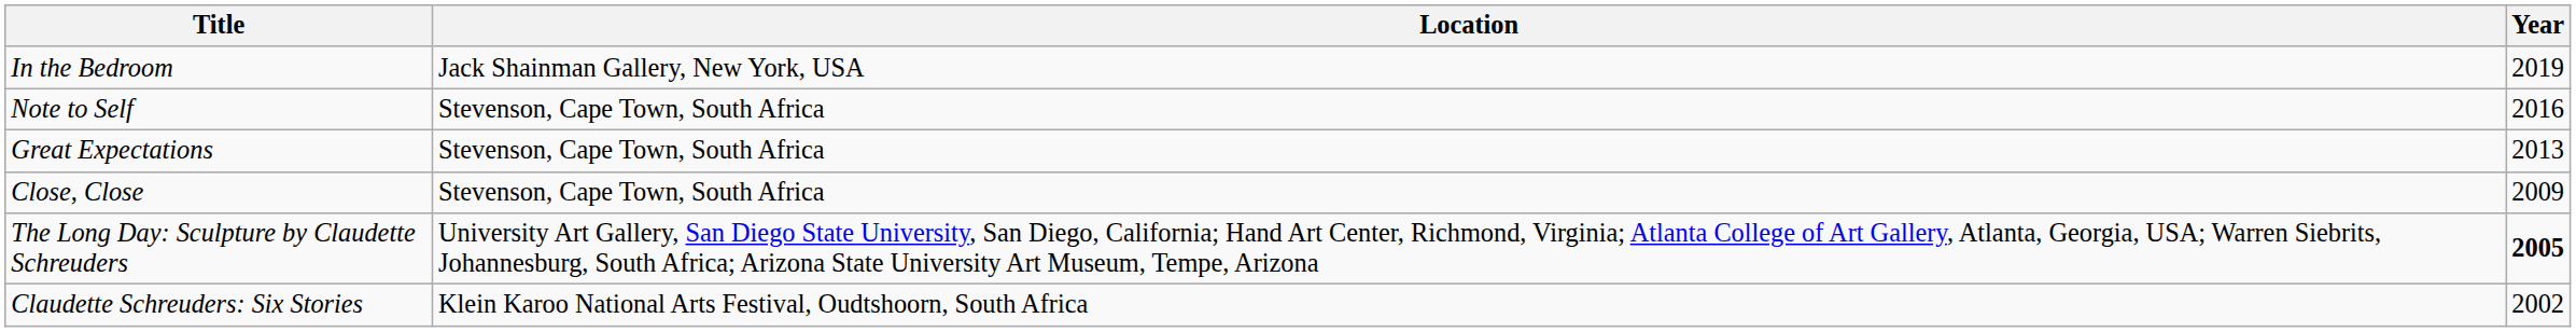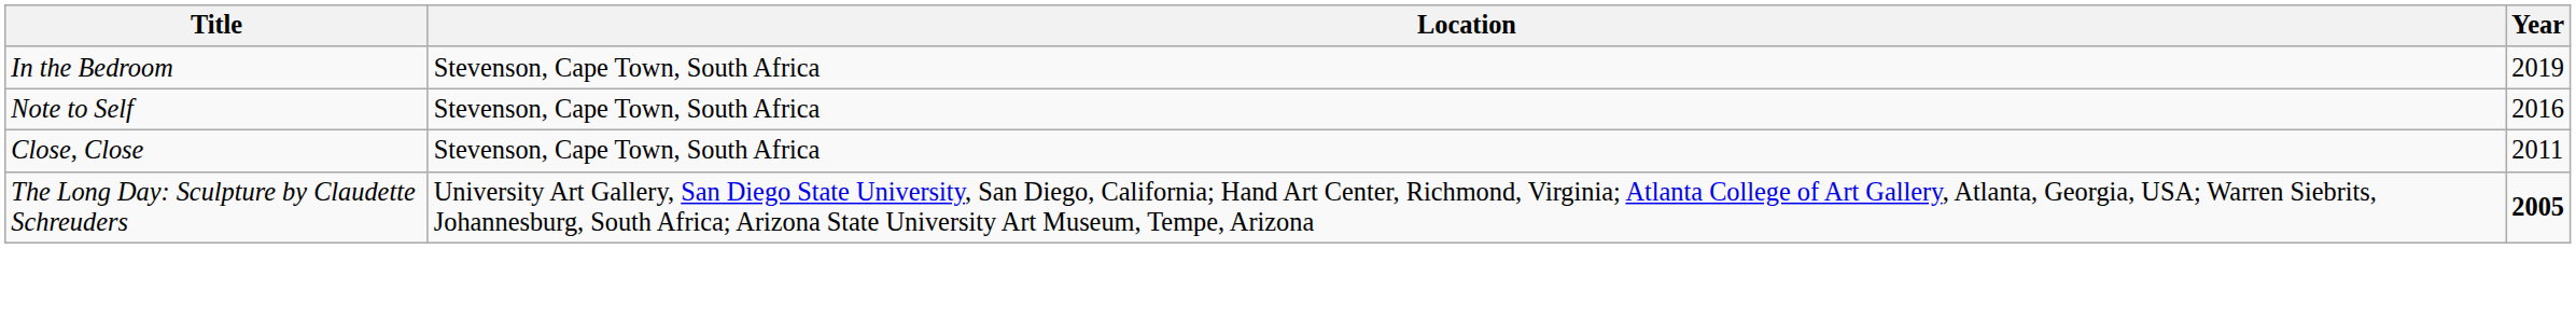In the Bedroom | Location: Jack Shainman Gallery, New York, USA -> Stevenson, Cape Town, South Africa
- row: Great Expectations | Stevenson, Cape Town, South Africa | 2013
Close, Close | Year: 2009 -> 2011
- row: Claudette Schreuders: Six Stories | Klein Karoo National Arts Festival, Oudtshoorn, South Africa | 2002
